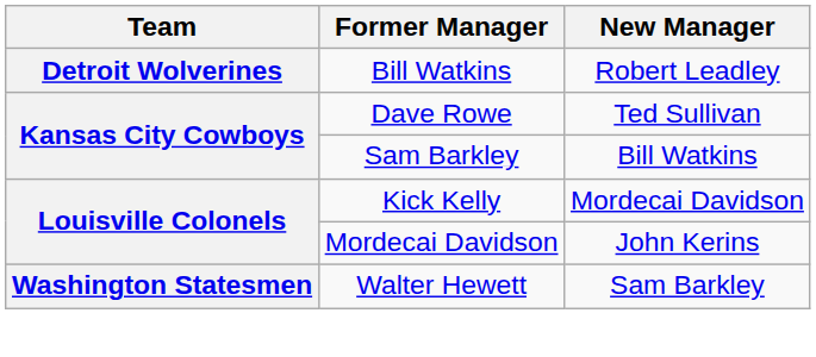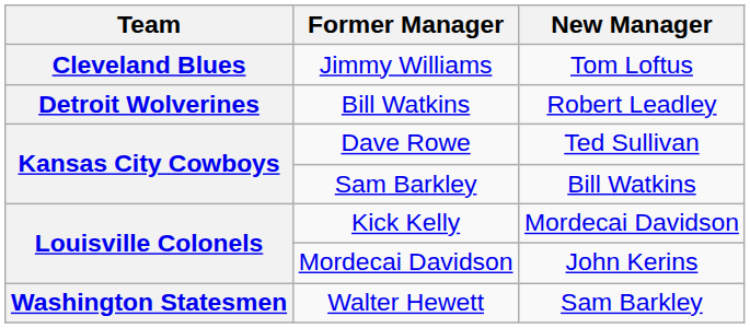+ row: Cleveland Blues | Jimmy Williams | Tom Loftus
